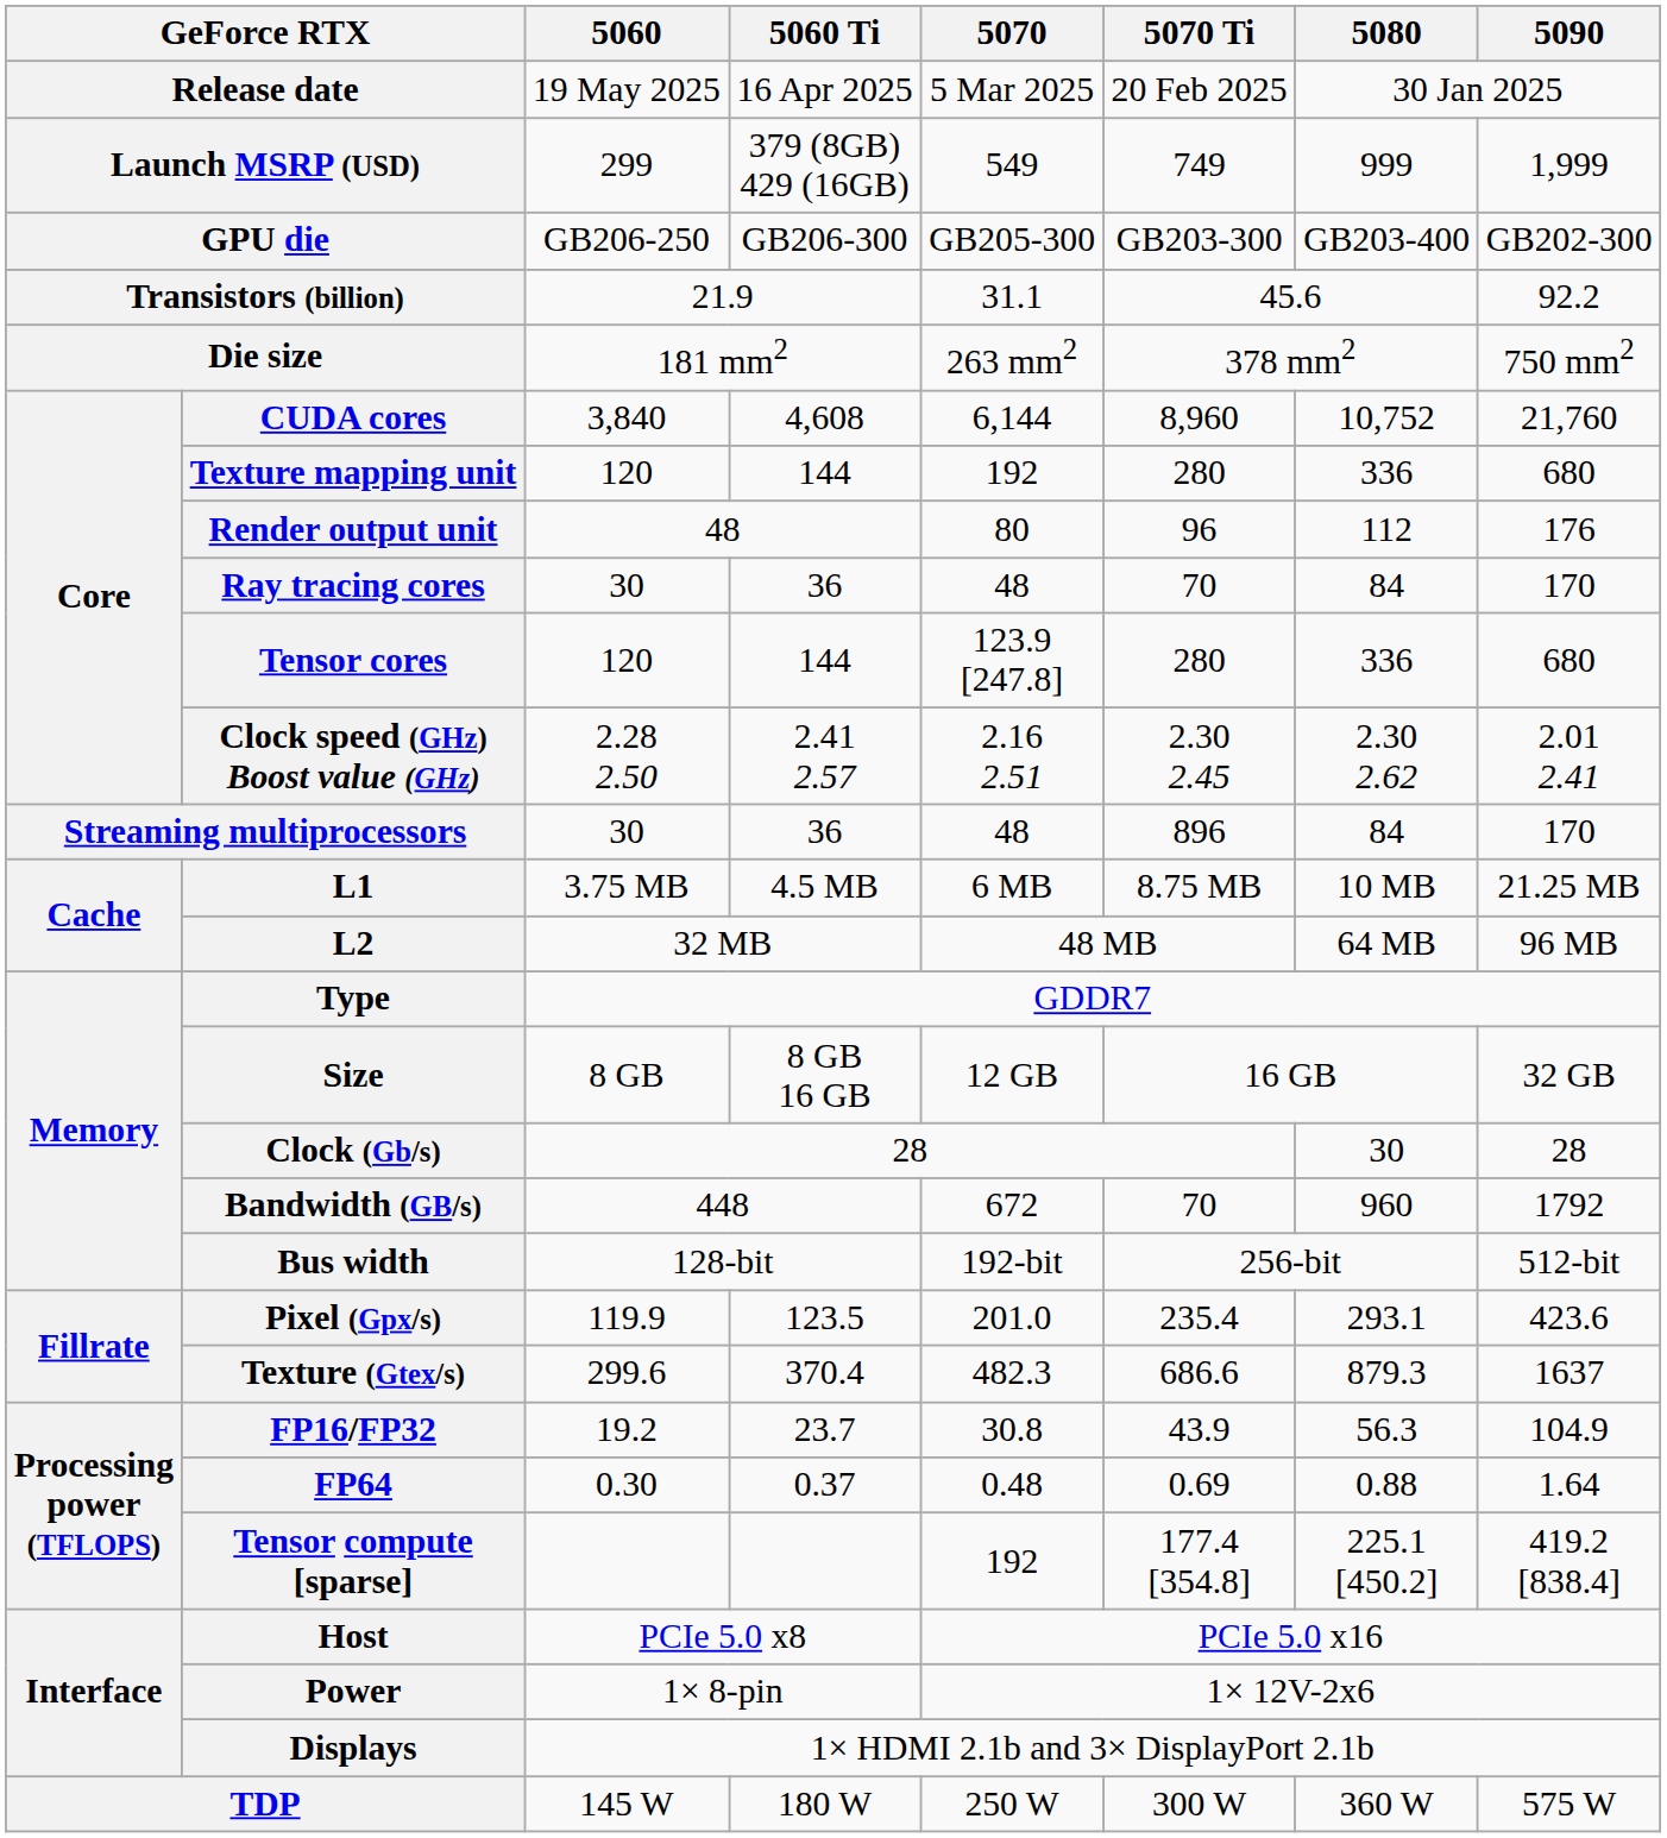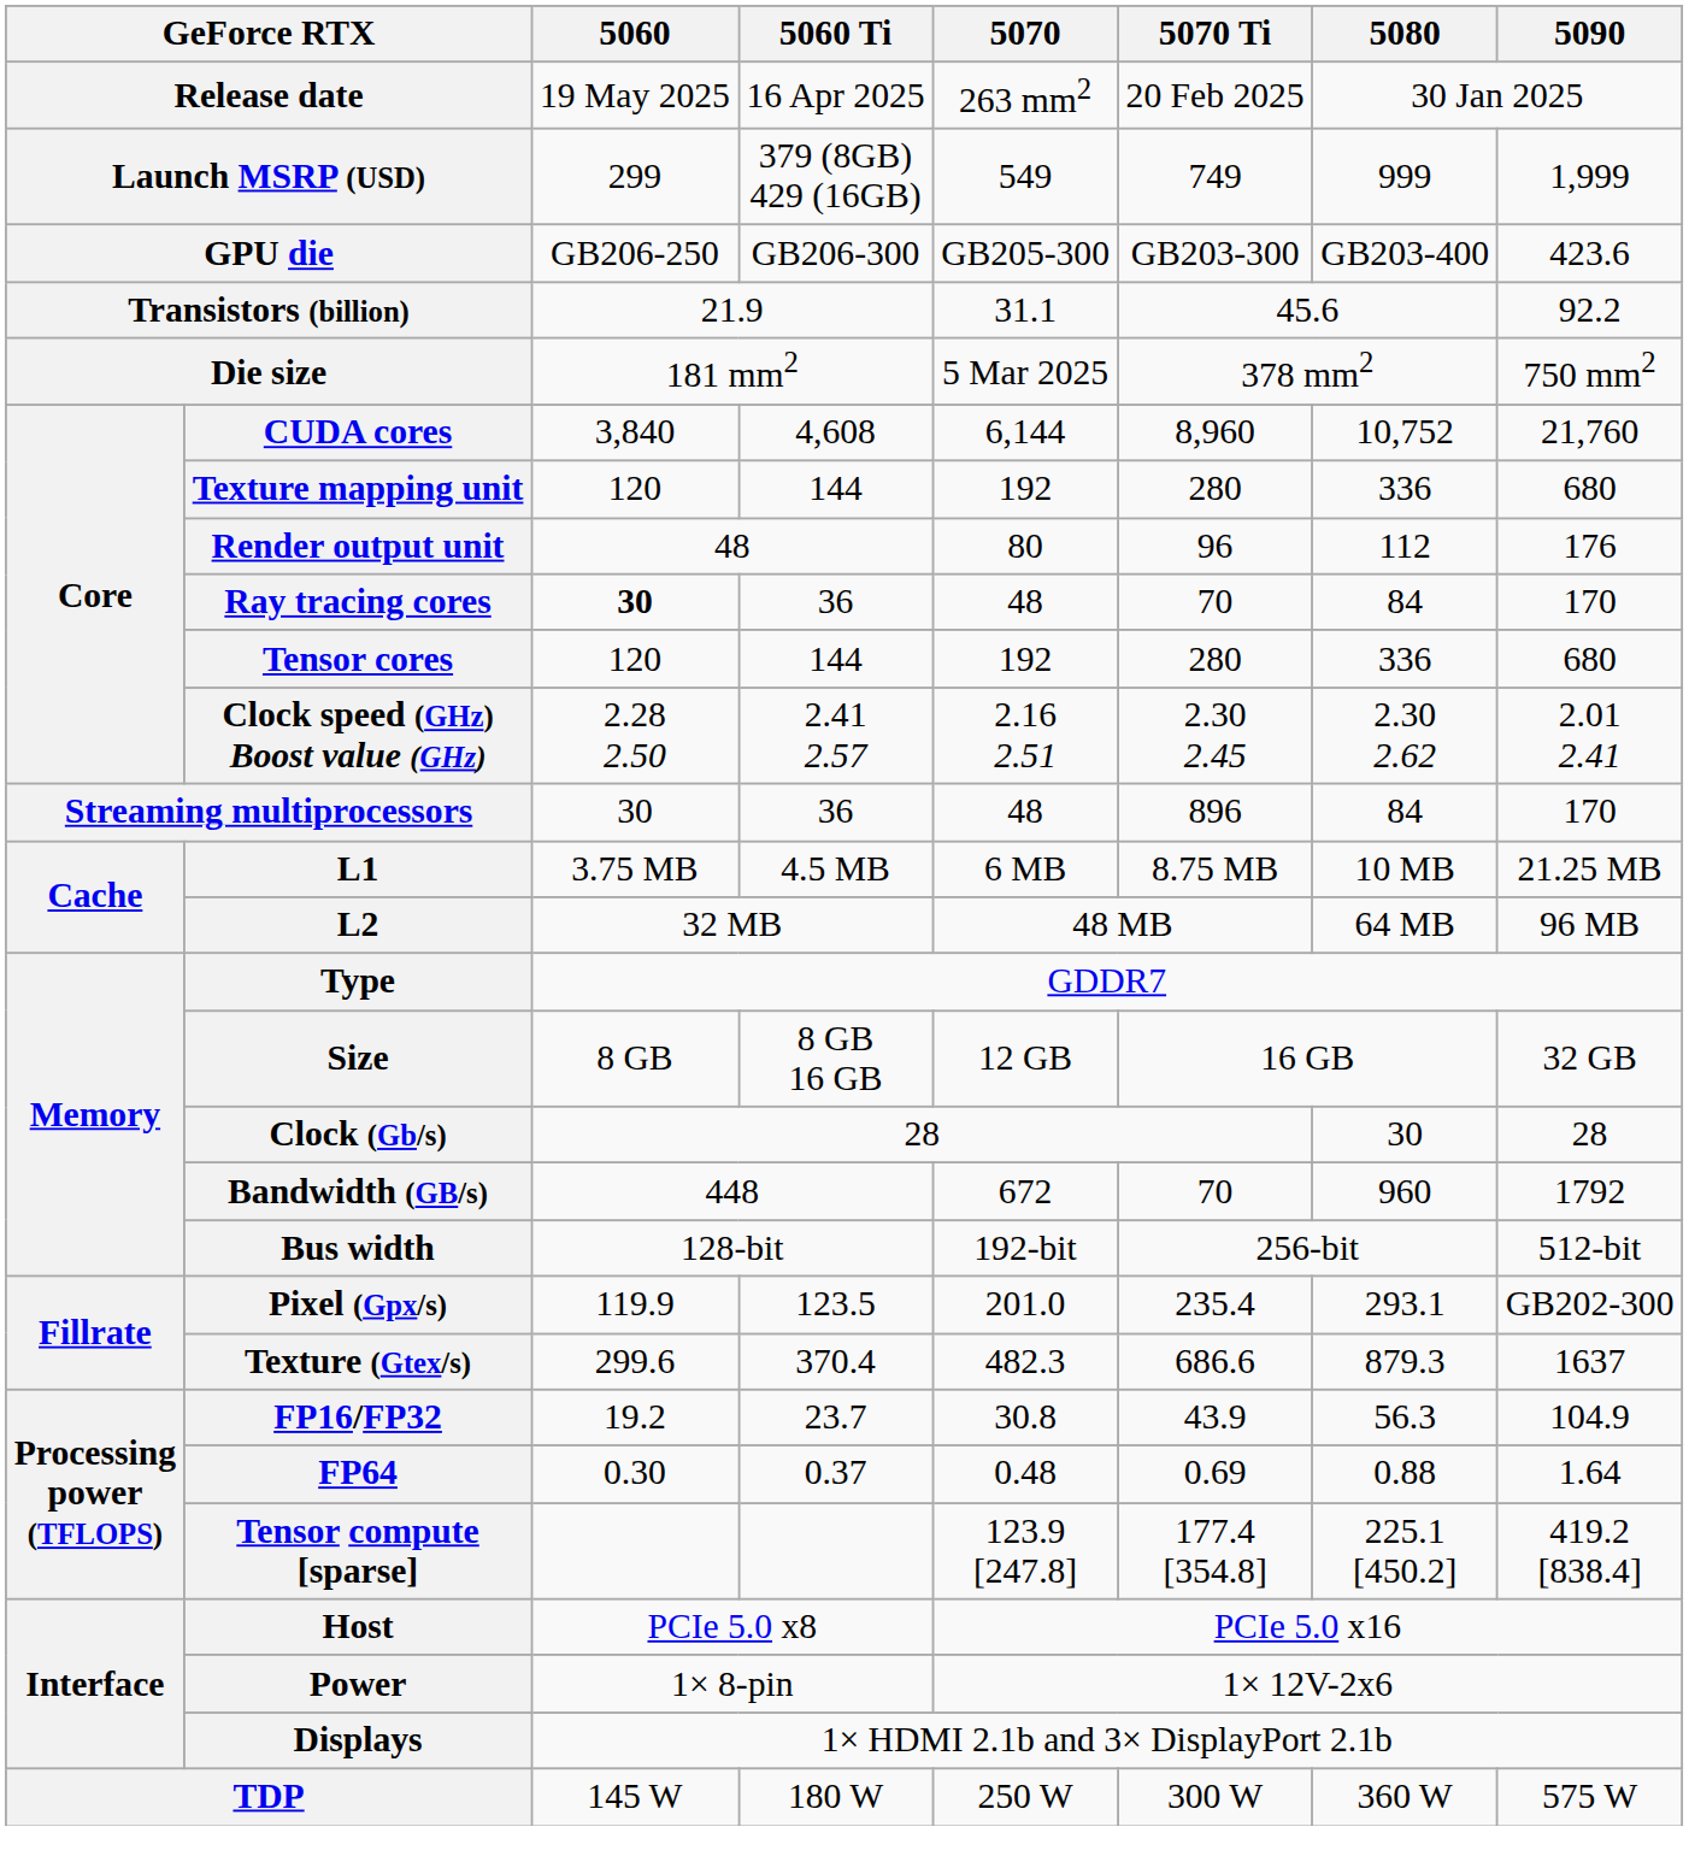Release date | 5070: 5 Mar 2025 -> 263 mm2
GPU die | 5090: GB202-300 -> 423.6
Die size | 5070: 263 mm2 -> 5 Mar 2025
Ray tracing cores | 5060: normal -> bold
Tensor cores | 5070: 123.9 [247.8] -> 192
Pixel (Gpx/s) | 5090: 423.6 -> GB202-300
Tensor compute [sparse] | 5070: 192 -> 123.9 [247.8]
